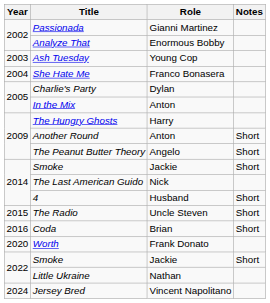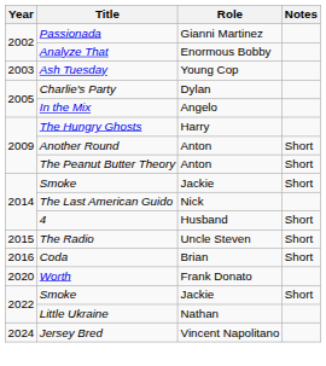- row: 2004 | She Hate Me | Franco Bonasera
In the Mix | Role: Anton -> Angelo
The Peanut Butter Theory | Role: Angelo -> Anton
